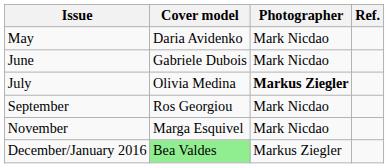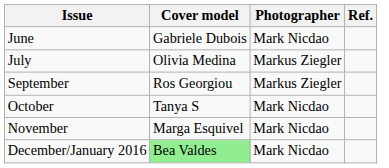- row: May | Daria Avidenko | Mark Nicdao
July | Photographer: bold -> normal
September | Photographer: Mark Nicdao -> Markus Ziegler
+ row: October | Tanya S | Mark Nicdao
December/January 2016 | Photographer: Markus Ziegler -> Mark Nicdao
